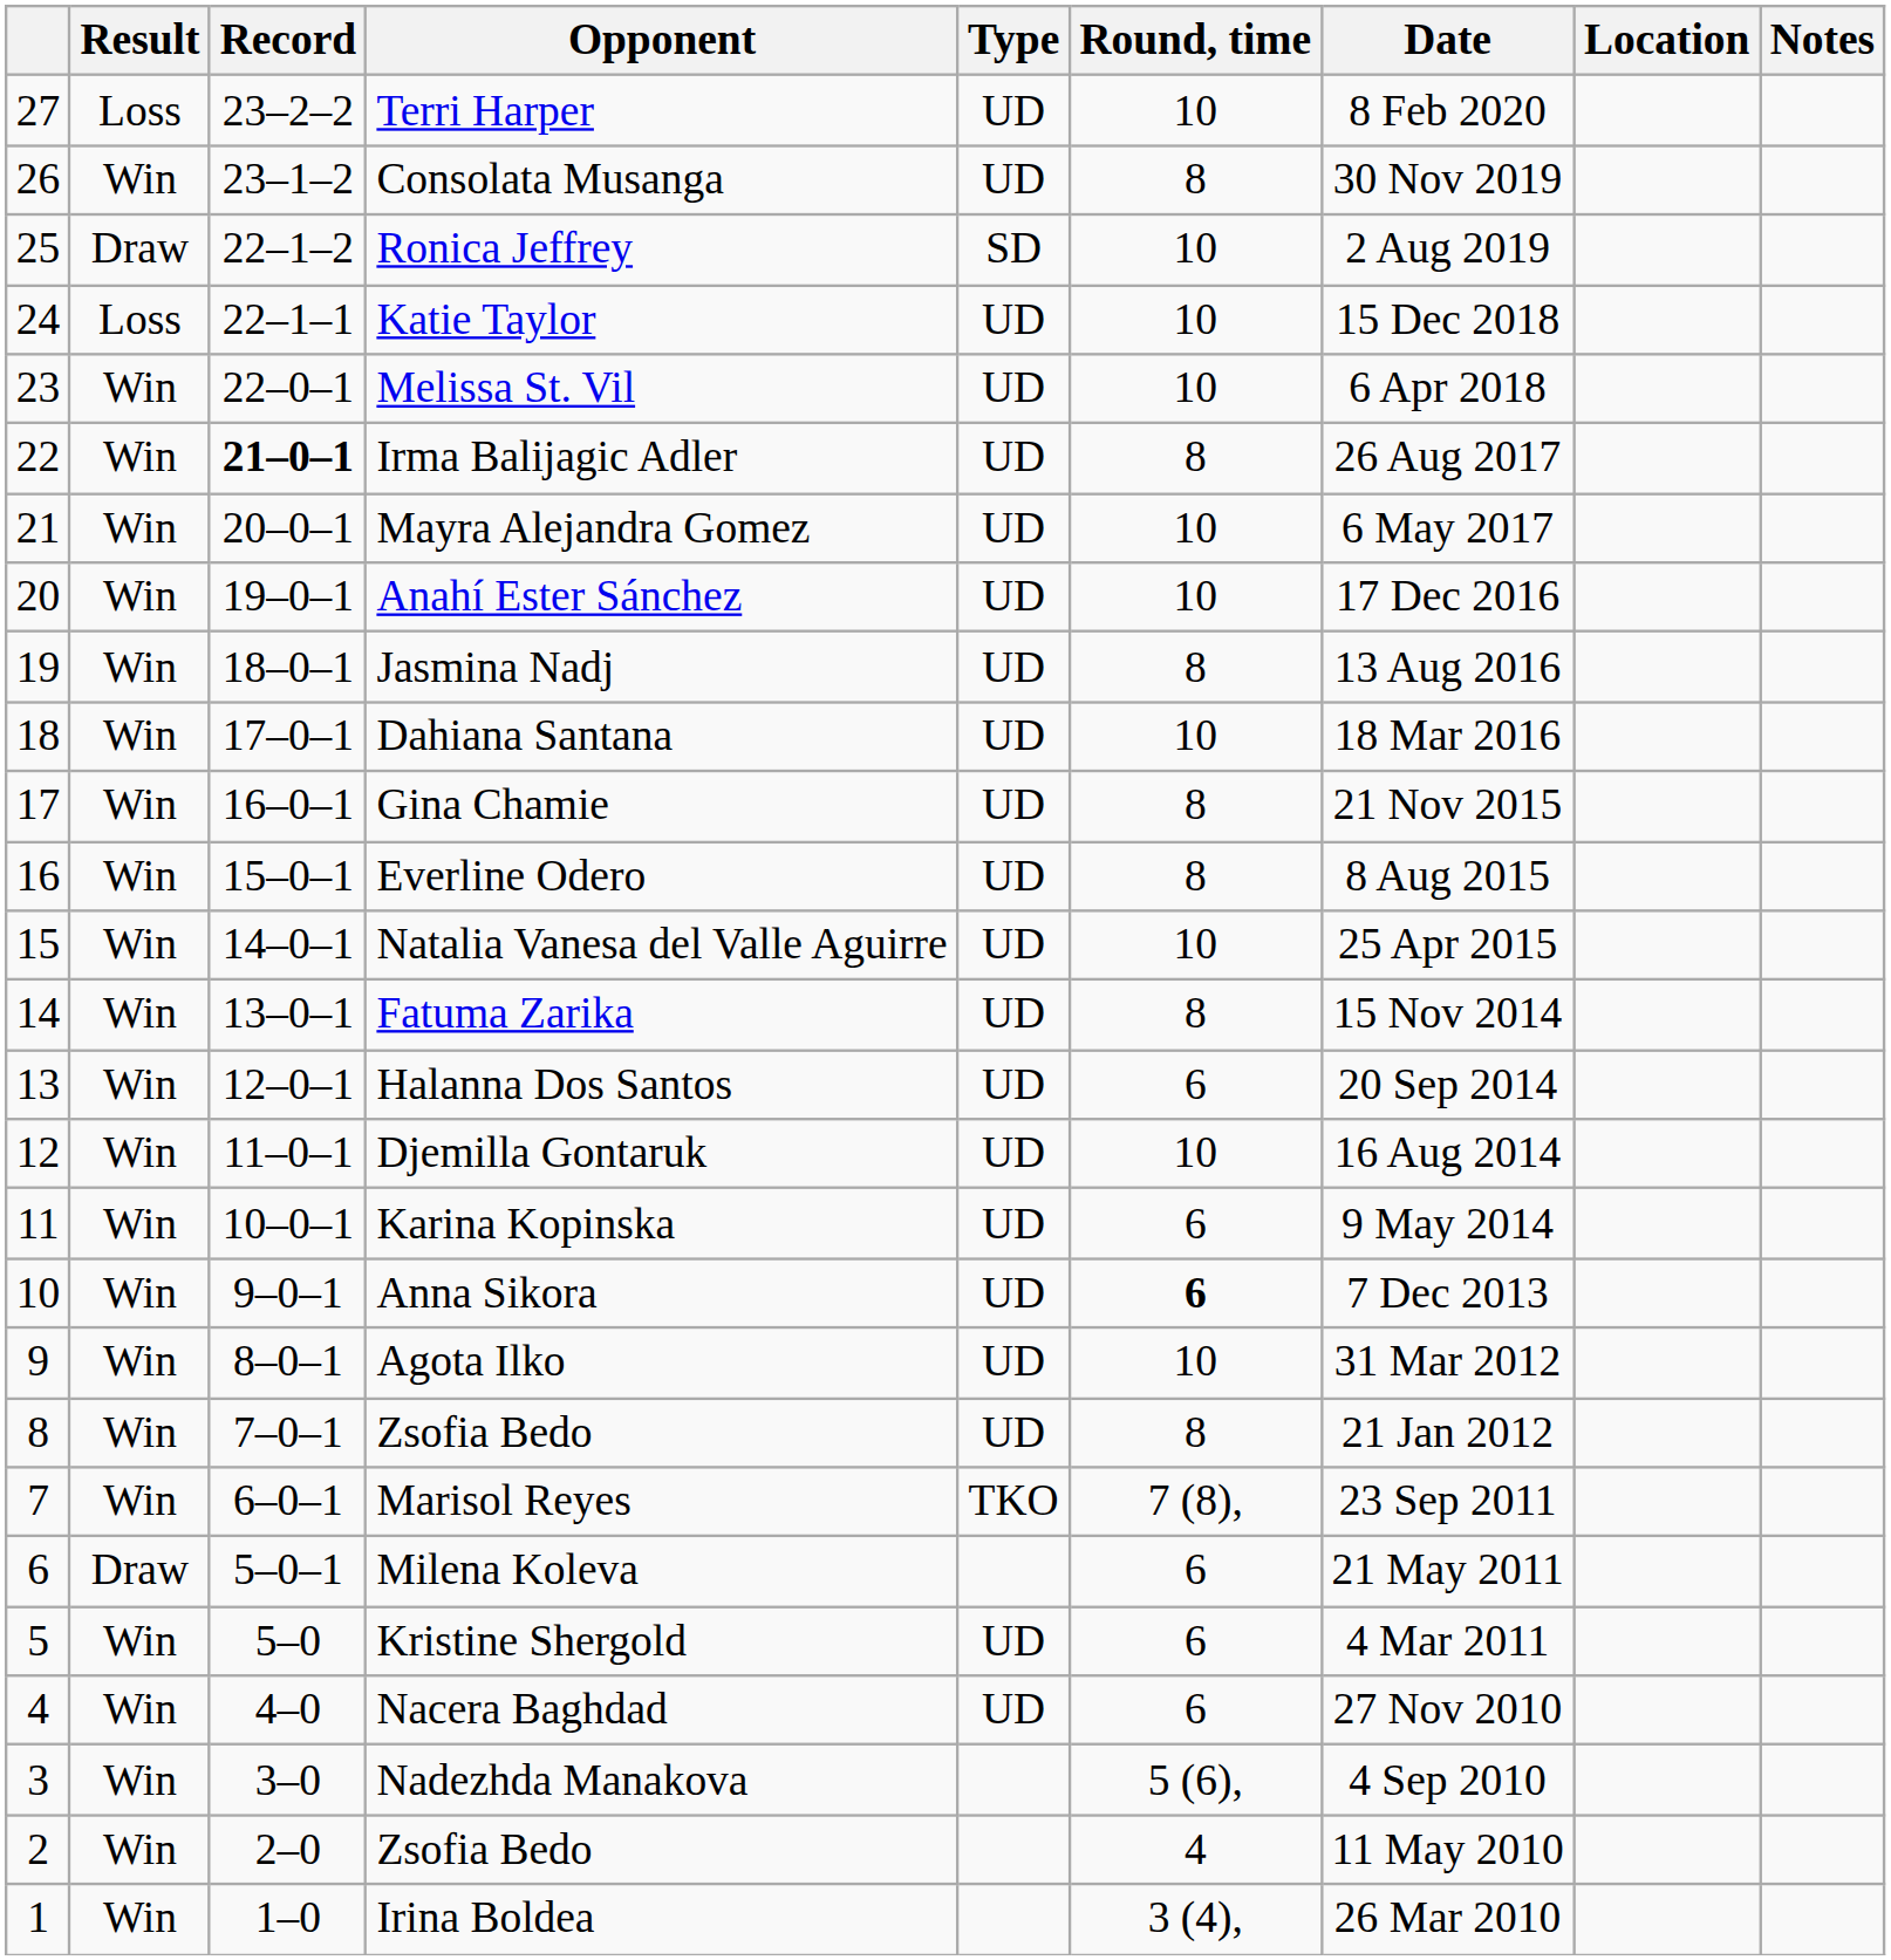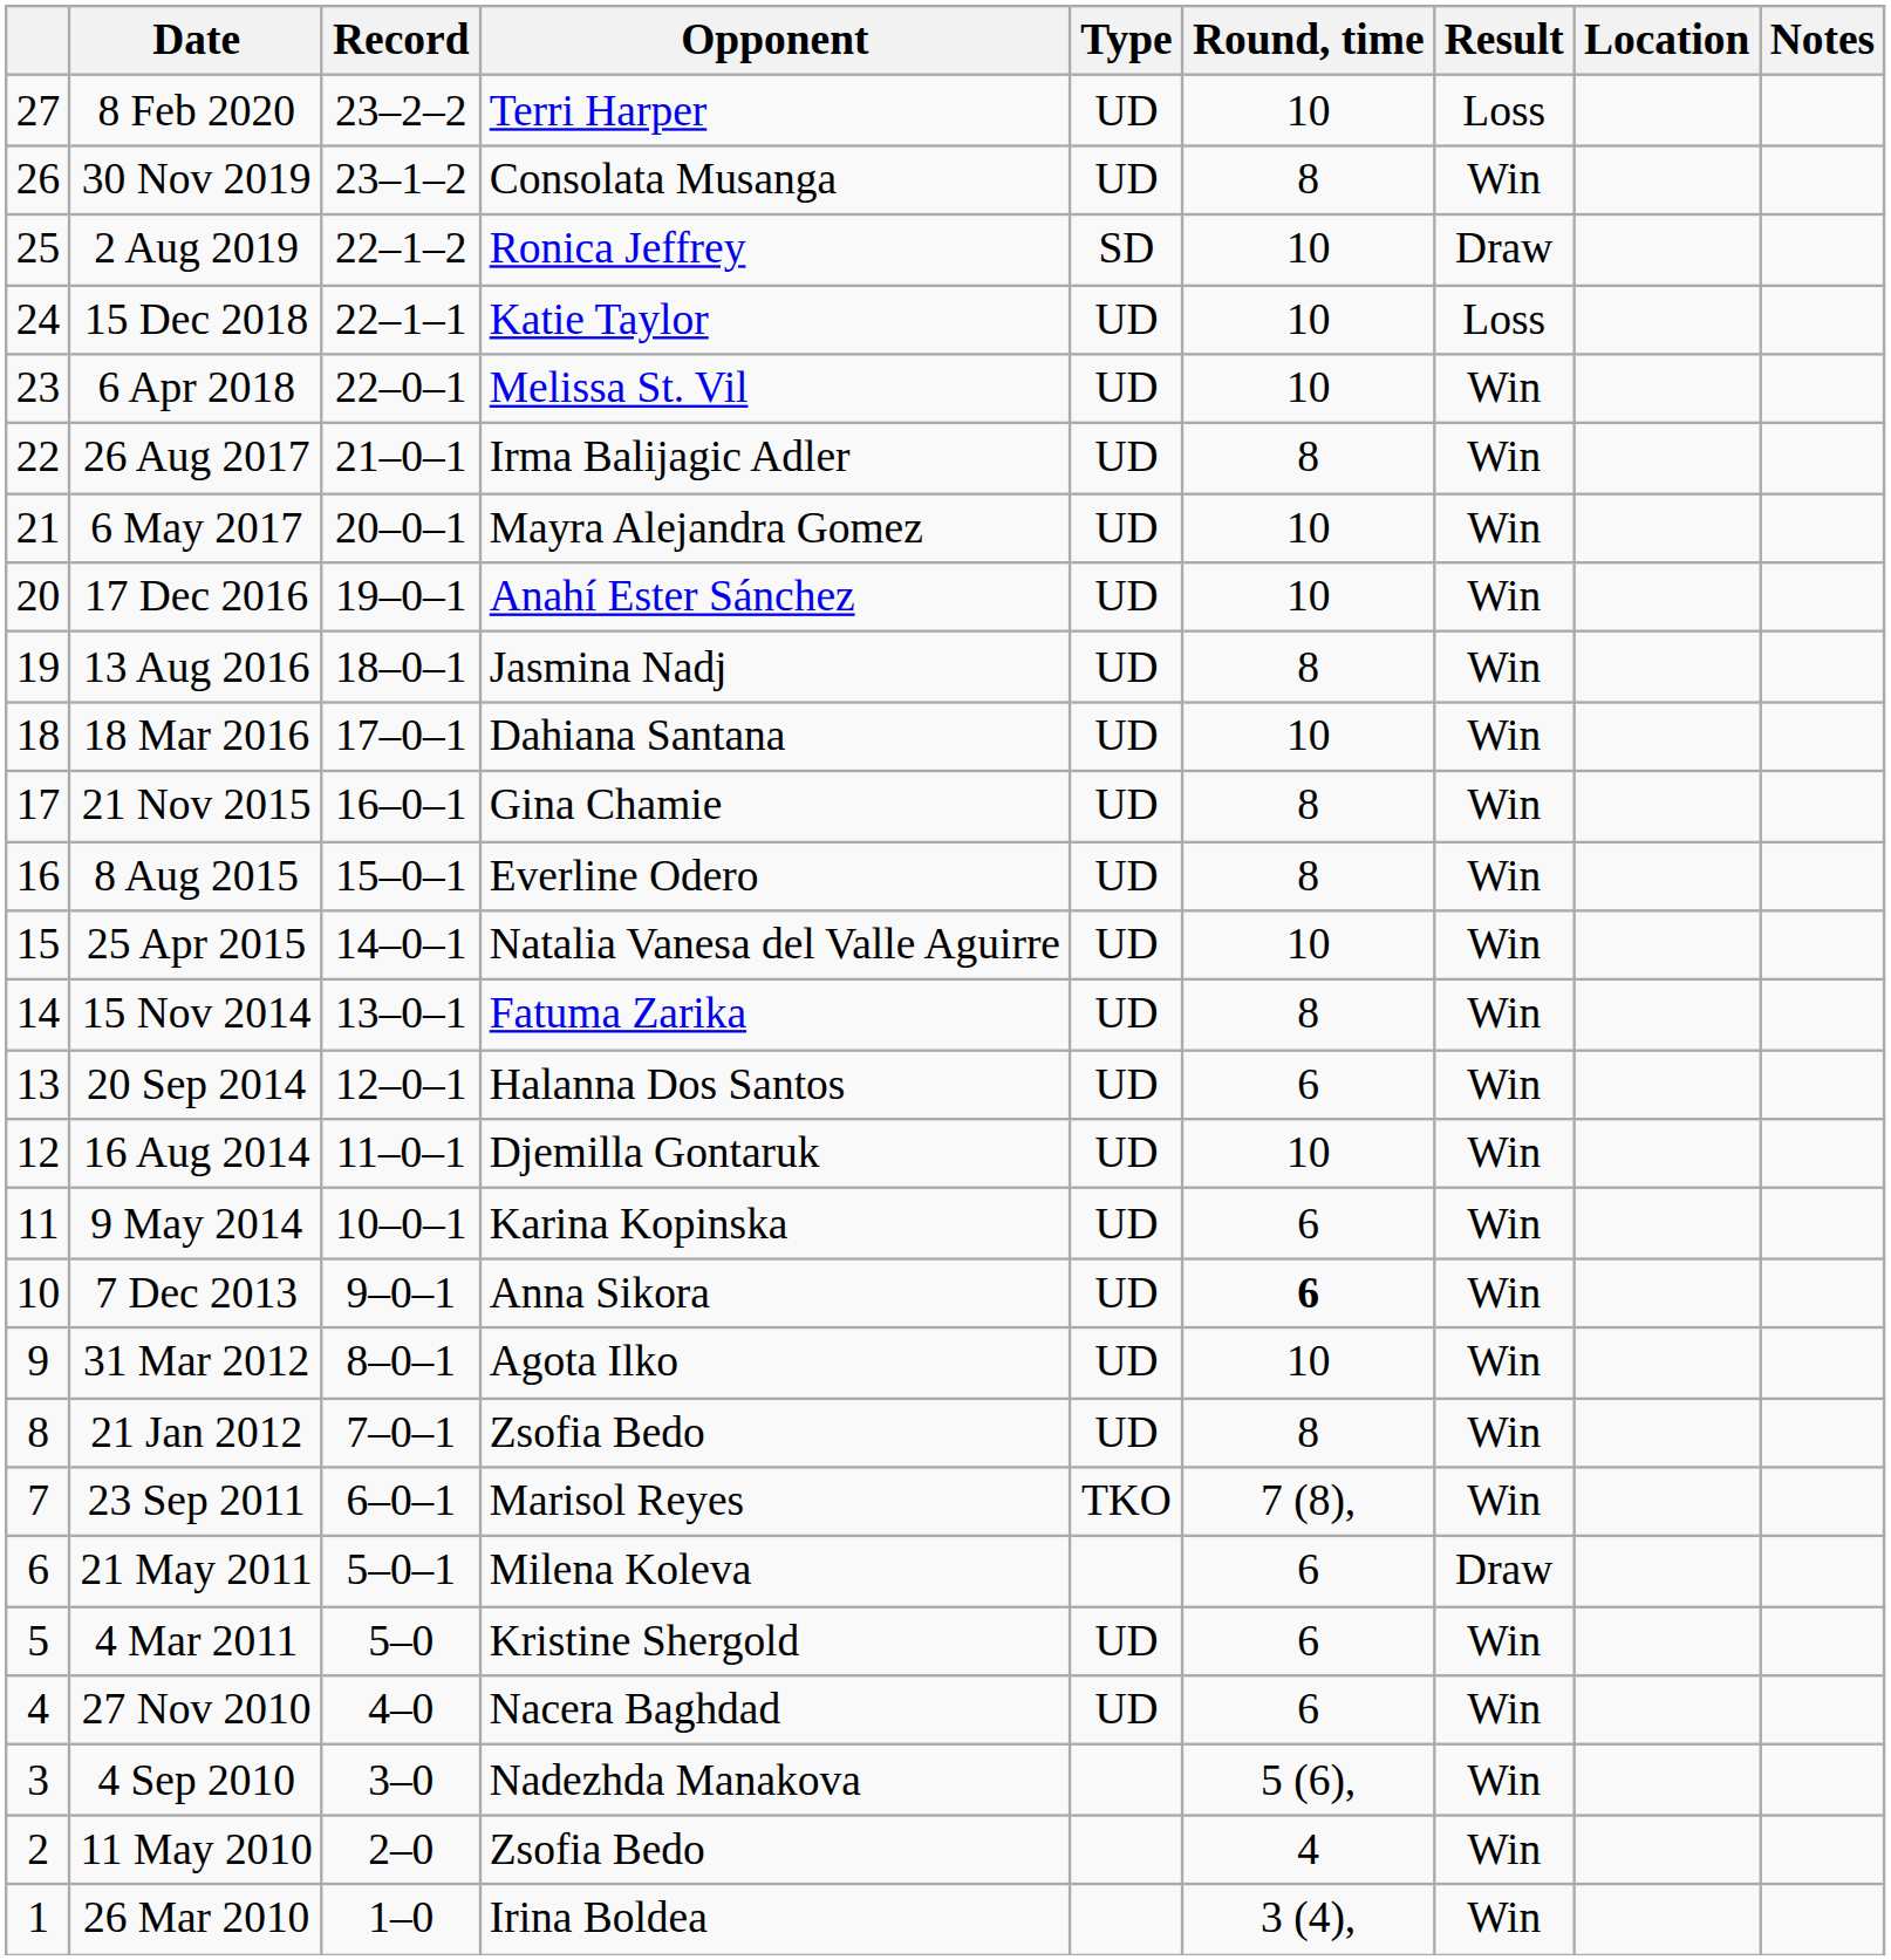columns swapped: Result <-> Date
Irma Balijagic Adler | Record: bold -> normal
